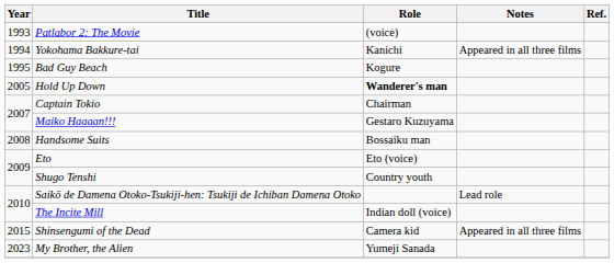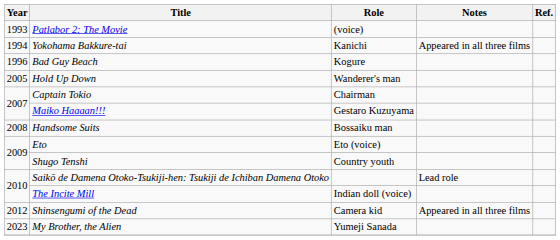Bad Guy Beach | Year: 1995 -> 1996
Hold Up Down | Role: bold -> normal
Shinsengumi of the Dead | Year: 2015 -> 2012
